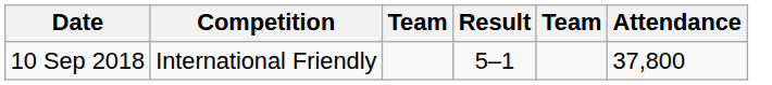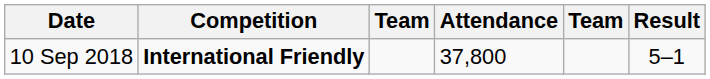columns swapped: Result <-> Attendance
10 Sep 2018 | Competition: normal -> bold
